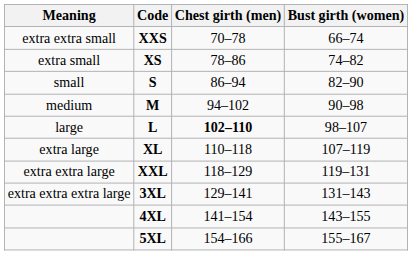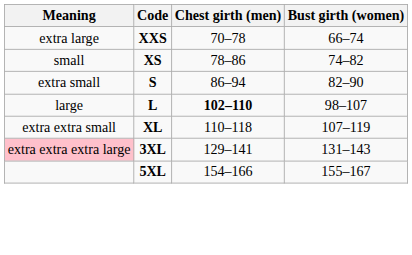XXS | Meaning: extra extra small -> extra large
XS | Meaning: extra small -> small
S | Meaning: small -> extra small
- row: medium | M | 94–102 | 90–98
XL | Meaning: extra large -> extra extra small
- row: extra extra large | XXL | 118–129 | 119–131
3XL | Meaning: no background -> pink background
- row: 4XL | 141–154 | 143–155
